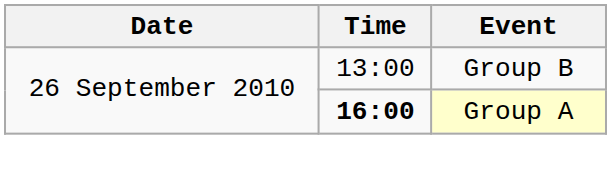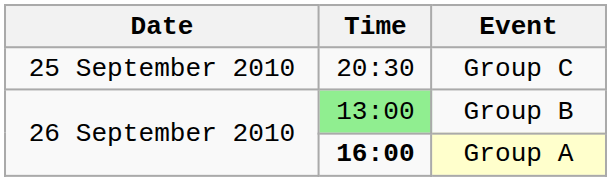+ row: 25 September 2010 | 20:30 | Group C
Group B | Time: no background -> lightgreen background
